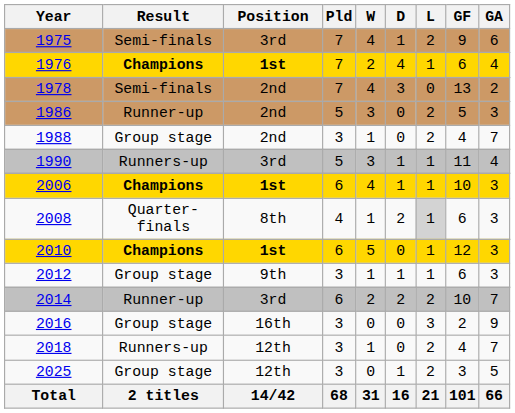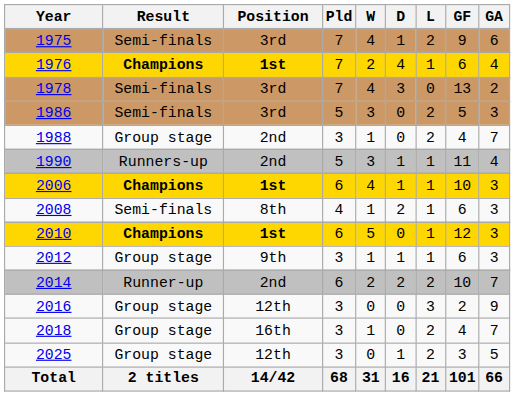1978 | Position: 2nd -> 3rd
1986 | Result: Runner-up -> Semi-finals
1986 | Position: 2nd -> 3rd
1990 | Position: 3rd -> 2nd
2008 | Result: Quarter-finals -> Semi-finals
2008 | L: lightgrey background -> no background
2014 | Position: 3rd -> 2nd
2016 | Position: 16th -> 12th
2018 | Result: Runners-up -> Group stage
2018 | Position: 12th -> 16th
